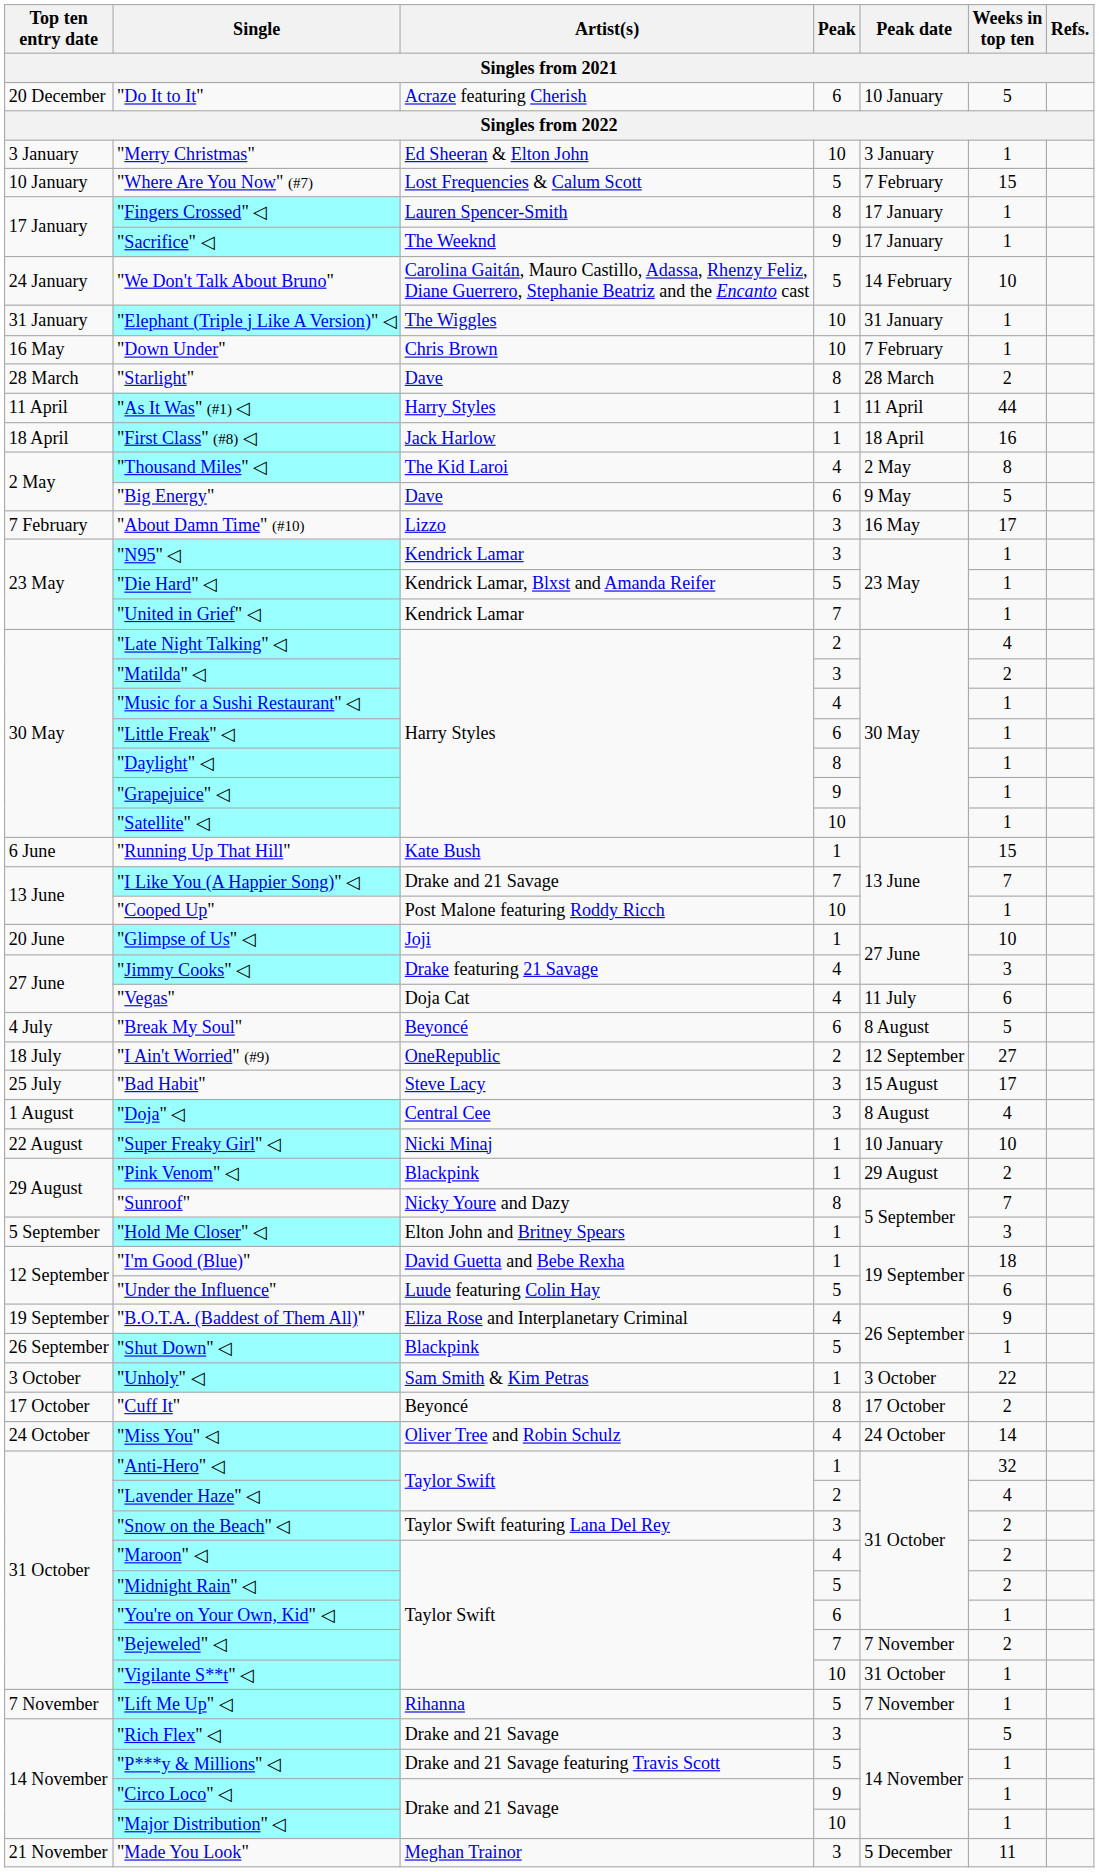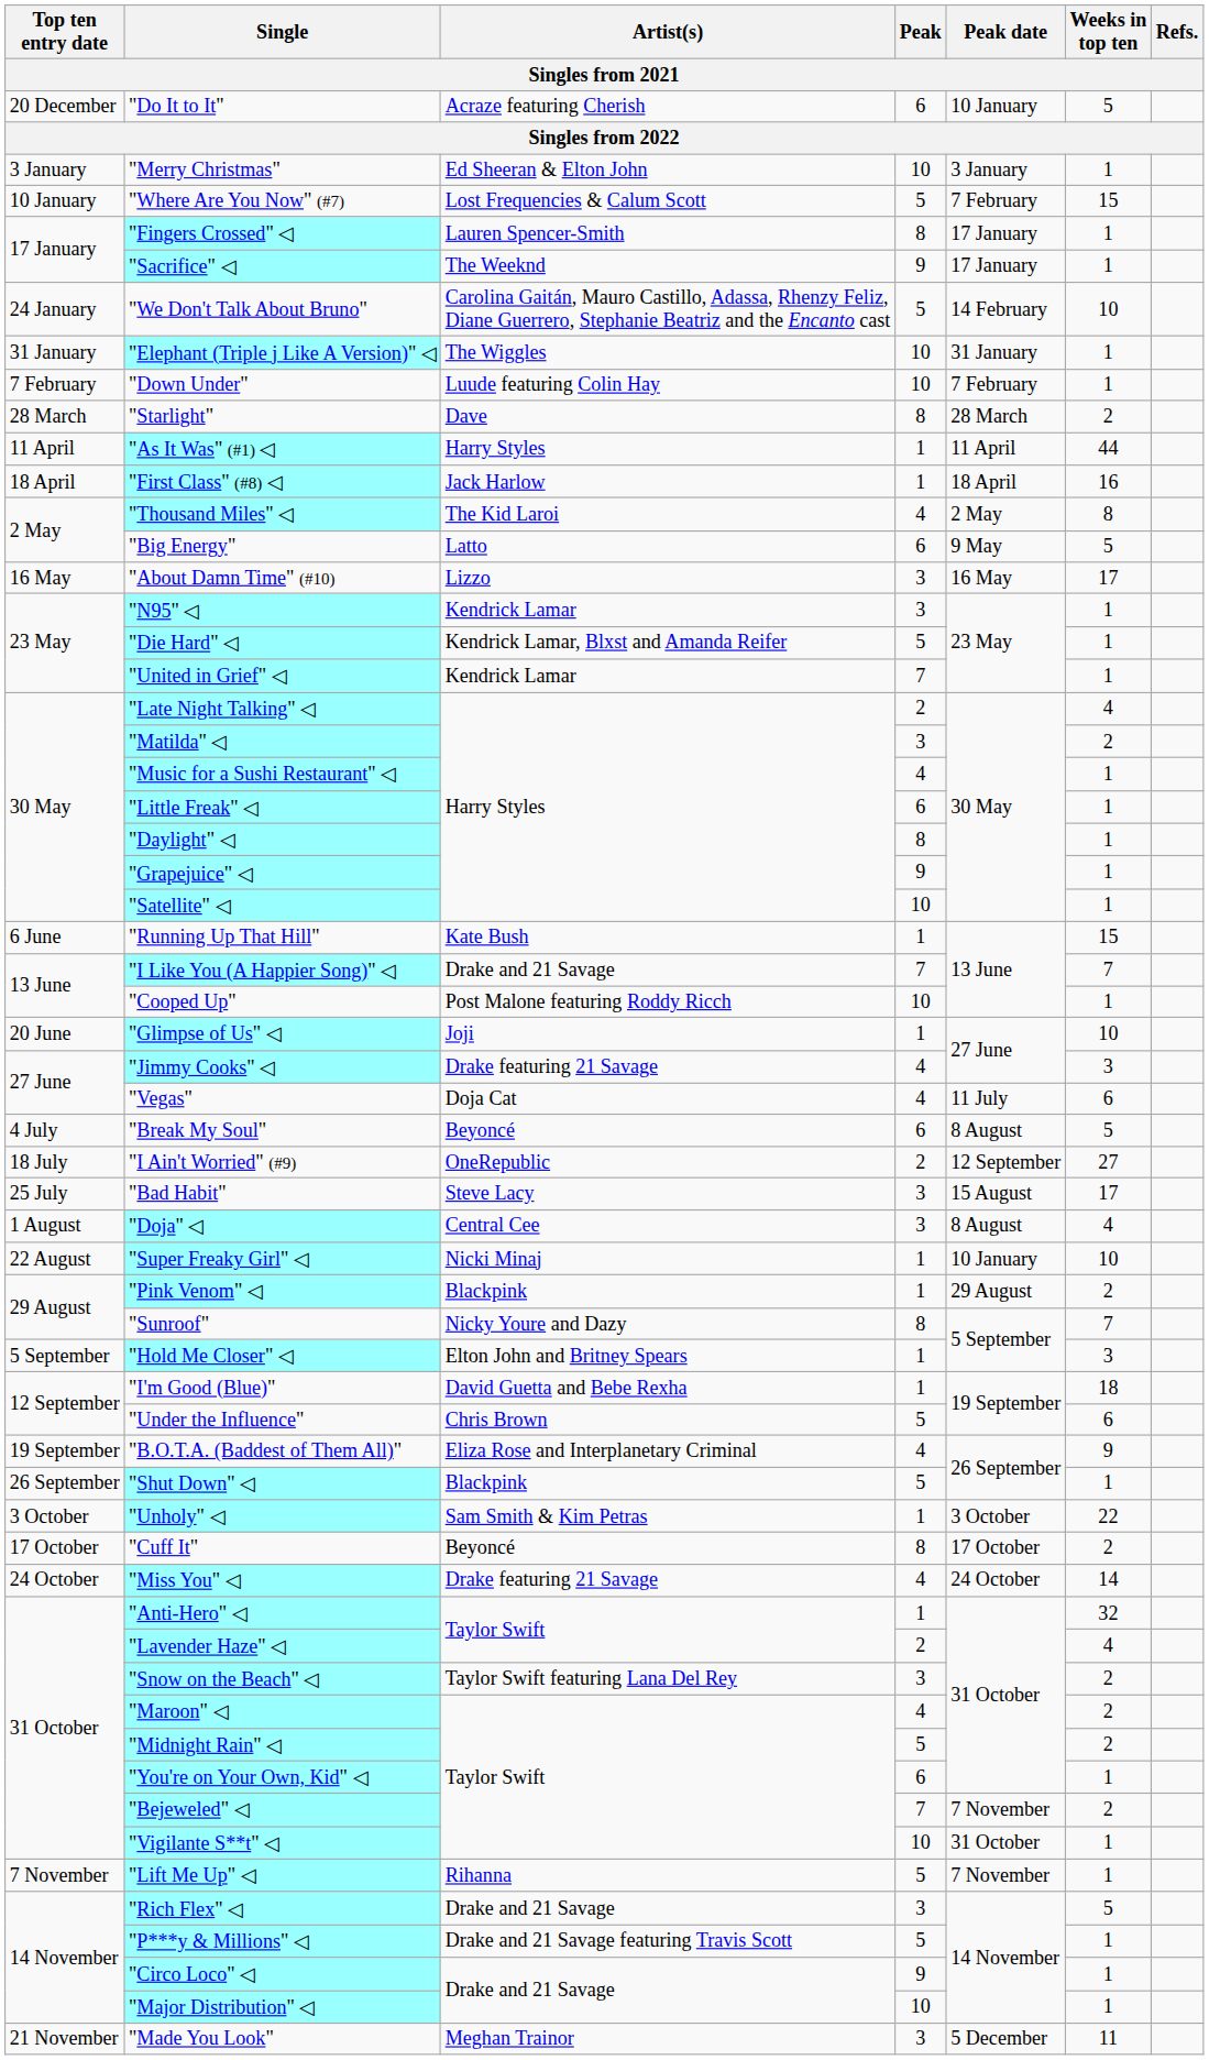"Down Under" | Top ten entry date: 16 May -> 7 February
"Down Under" | Artist(s): Chris Brown -> Luude featuring Colin Hay
"Big Energy" | Artist(s): Dave -> Latto
"About Damn Time" (#10) | Top ten entry date: 7 February -> 16 May
"Under the Influence" | Artist(s): Luude featuring Colin Hay -> Chris Brown
"Miss You" ◁ | Artist(s): Oliver Tree and Robin Schulz -> Drake featuring 21 Savage
